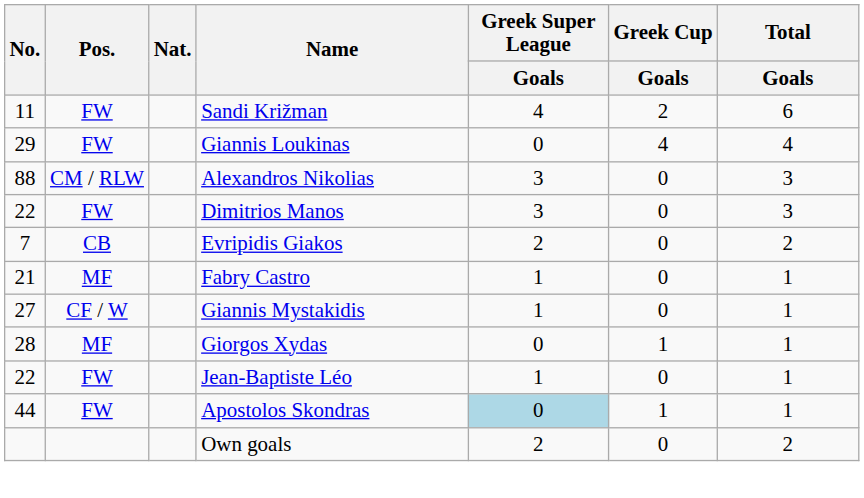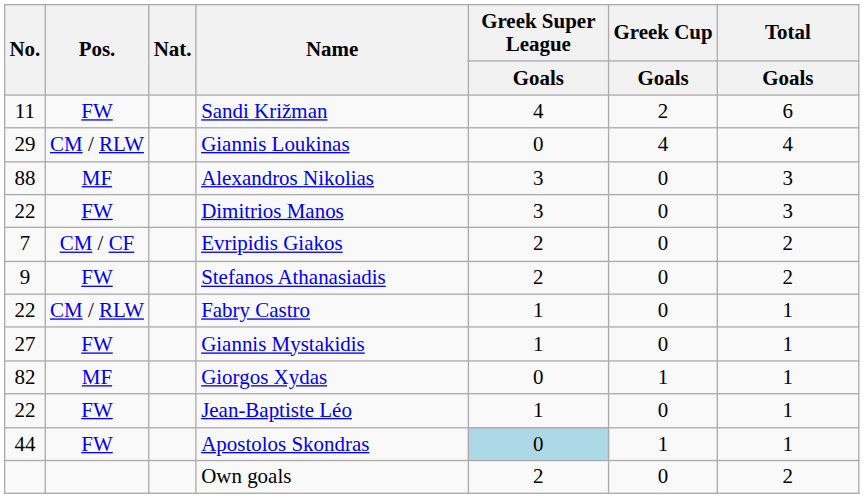Giannis Loukinas | Pos.: FW -> CM / RLW
Alexandros Nikolias | Pos.: CM / RLW -> MF
Evripidis Giakos | Pos.: CB -> CM / CF
+ row: 9 | FW | Stefanos Athanasiadis | 2 | 0 | 2
Fabry Castro | No.: 21 -> 22
Fabry Castro | Pos.: MF -> CM / RLW
Giannis Mystakidis | Pos.: CF / W -> FW
Giorgos Xydas | No.: 28 -> 82
